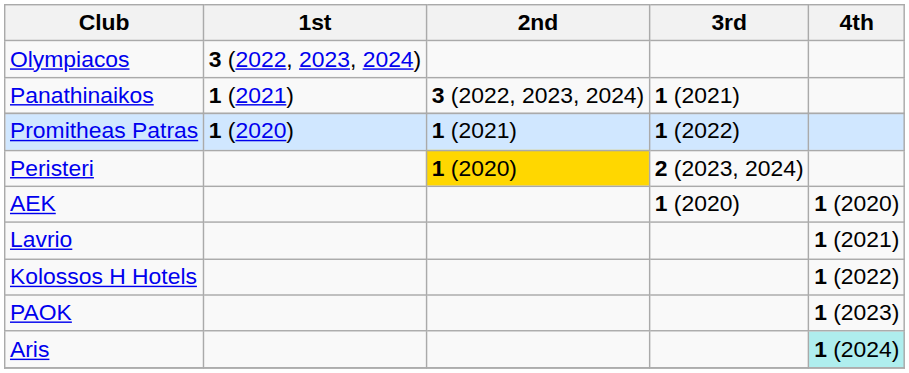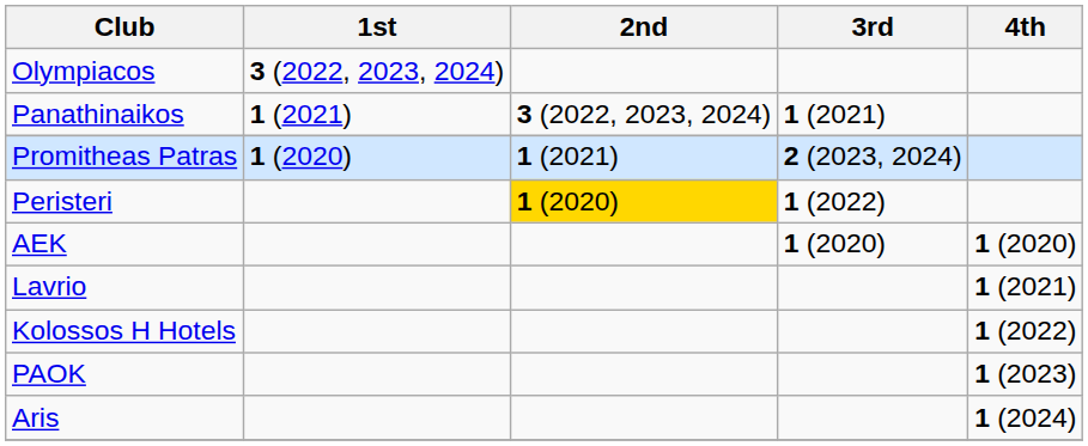Promitheas Patras | 3rd: 1 (2022) -> 2 (2023, 2024)
Peristeri | 3rd: 2 (2023, 2024) -> 1 (2022)
Aris | 4th: paleturquoise background -> no background
